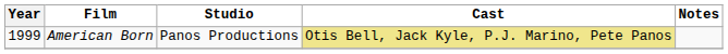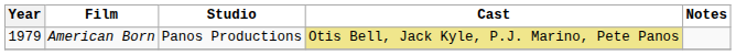American Born | Year: 1999 -> 1979
